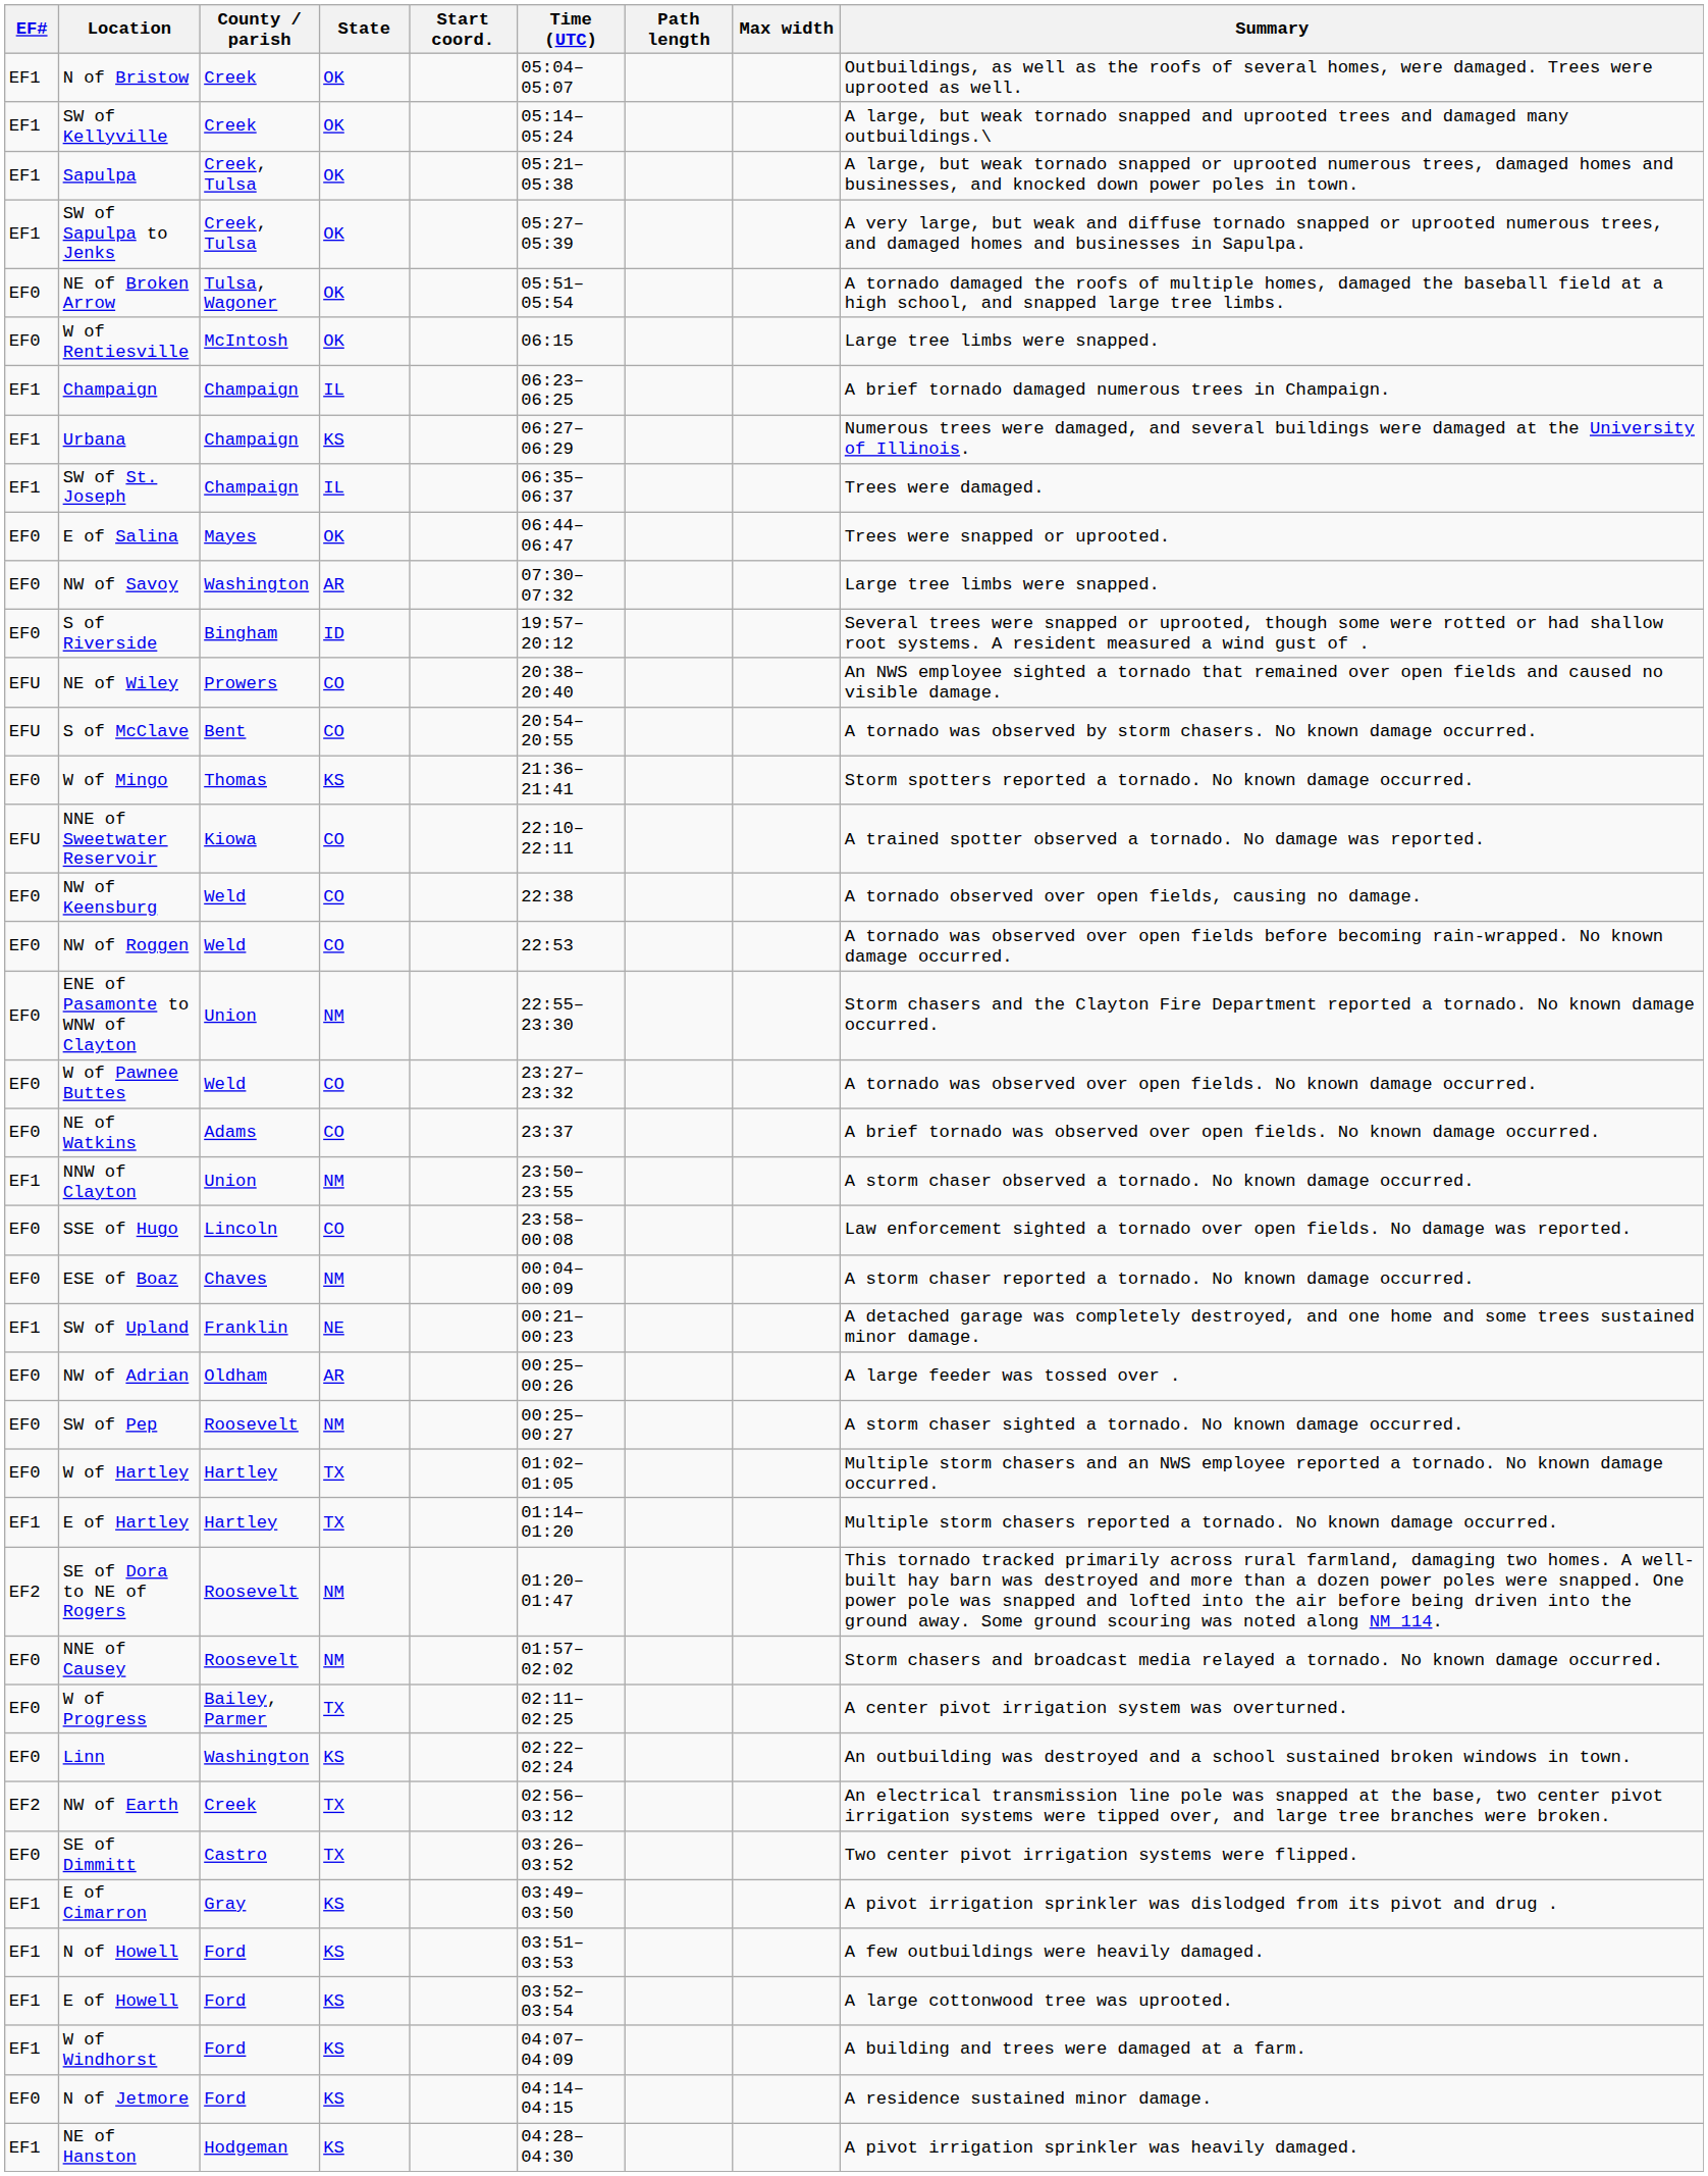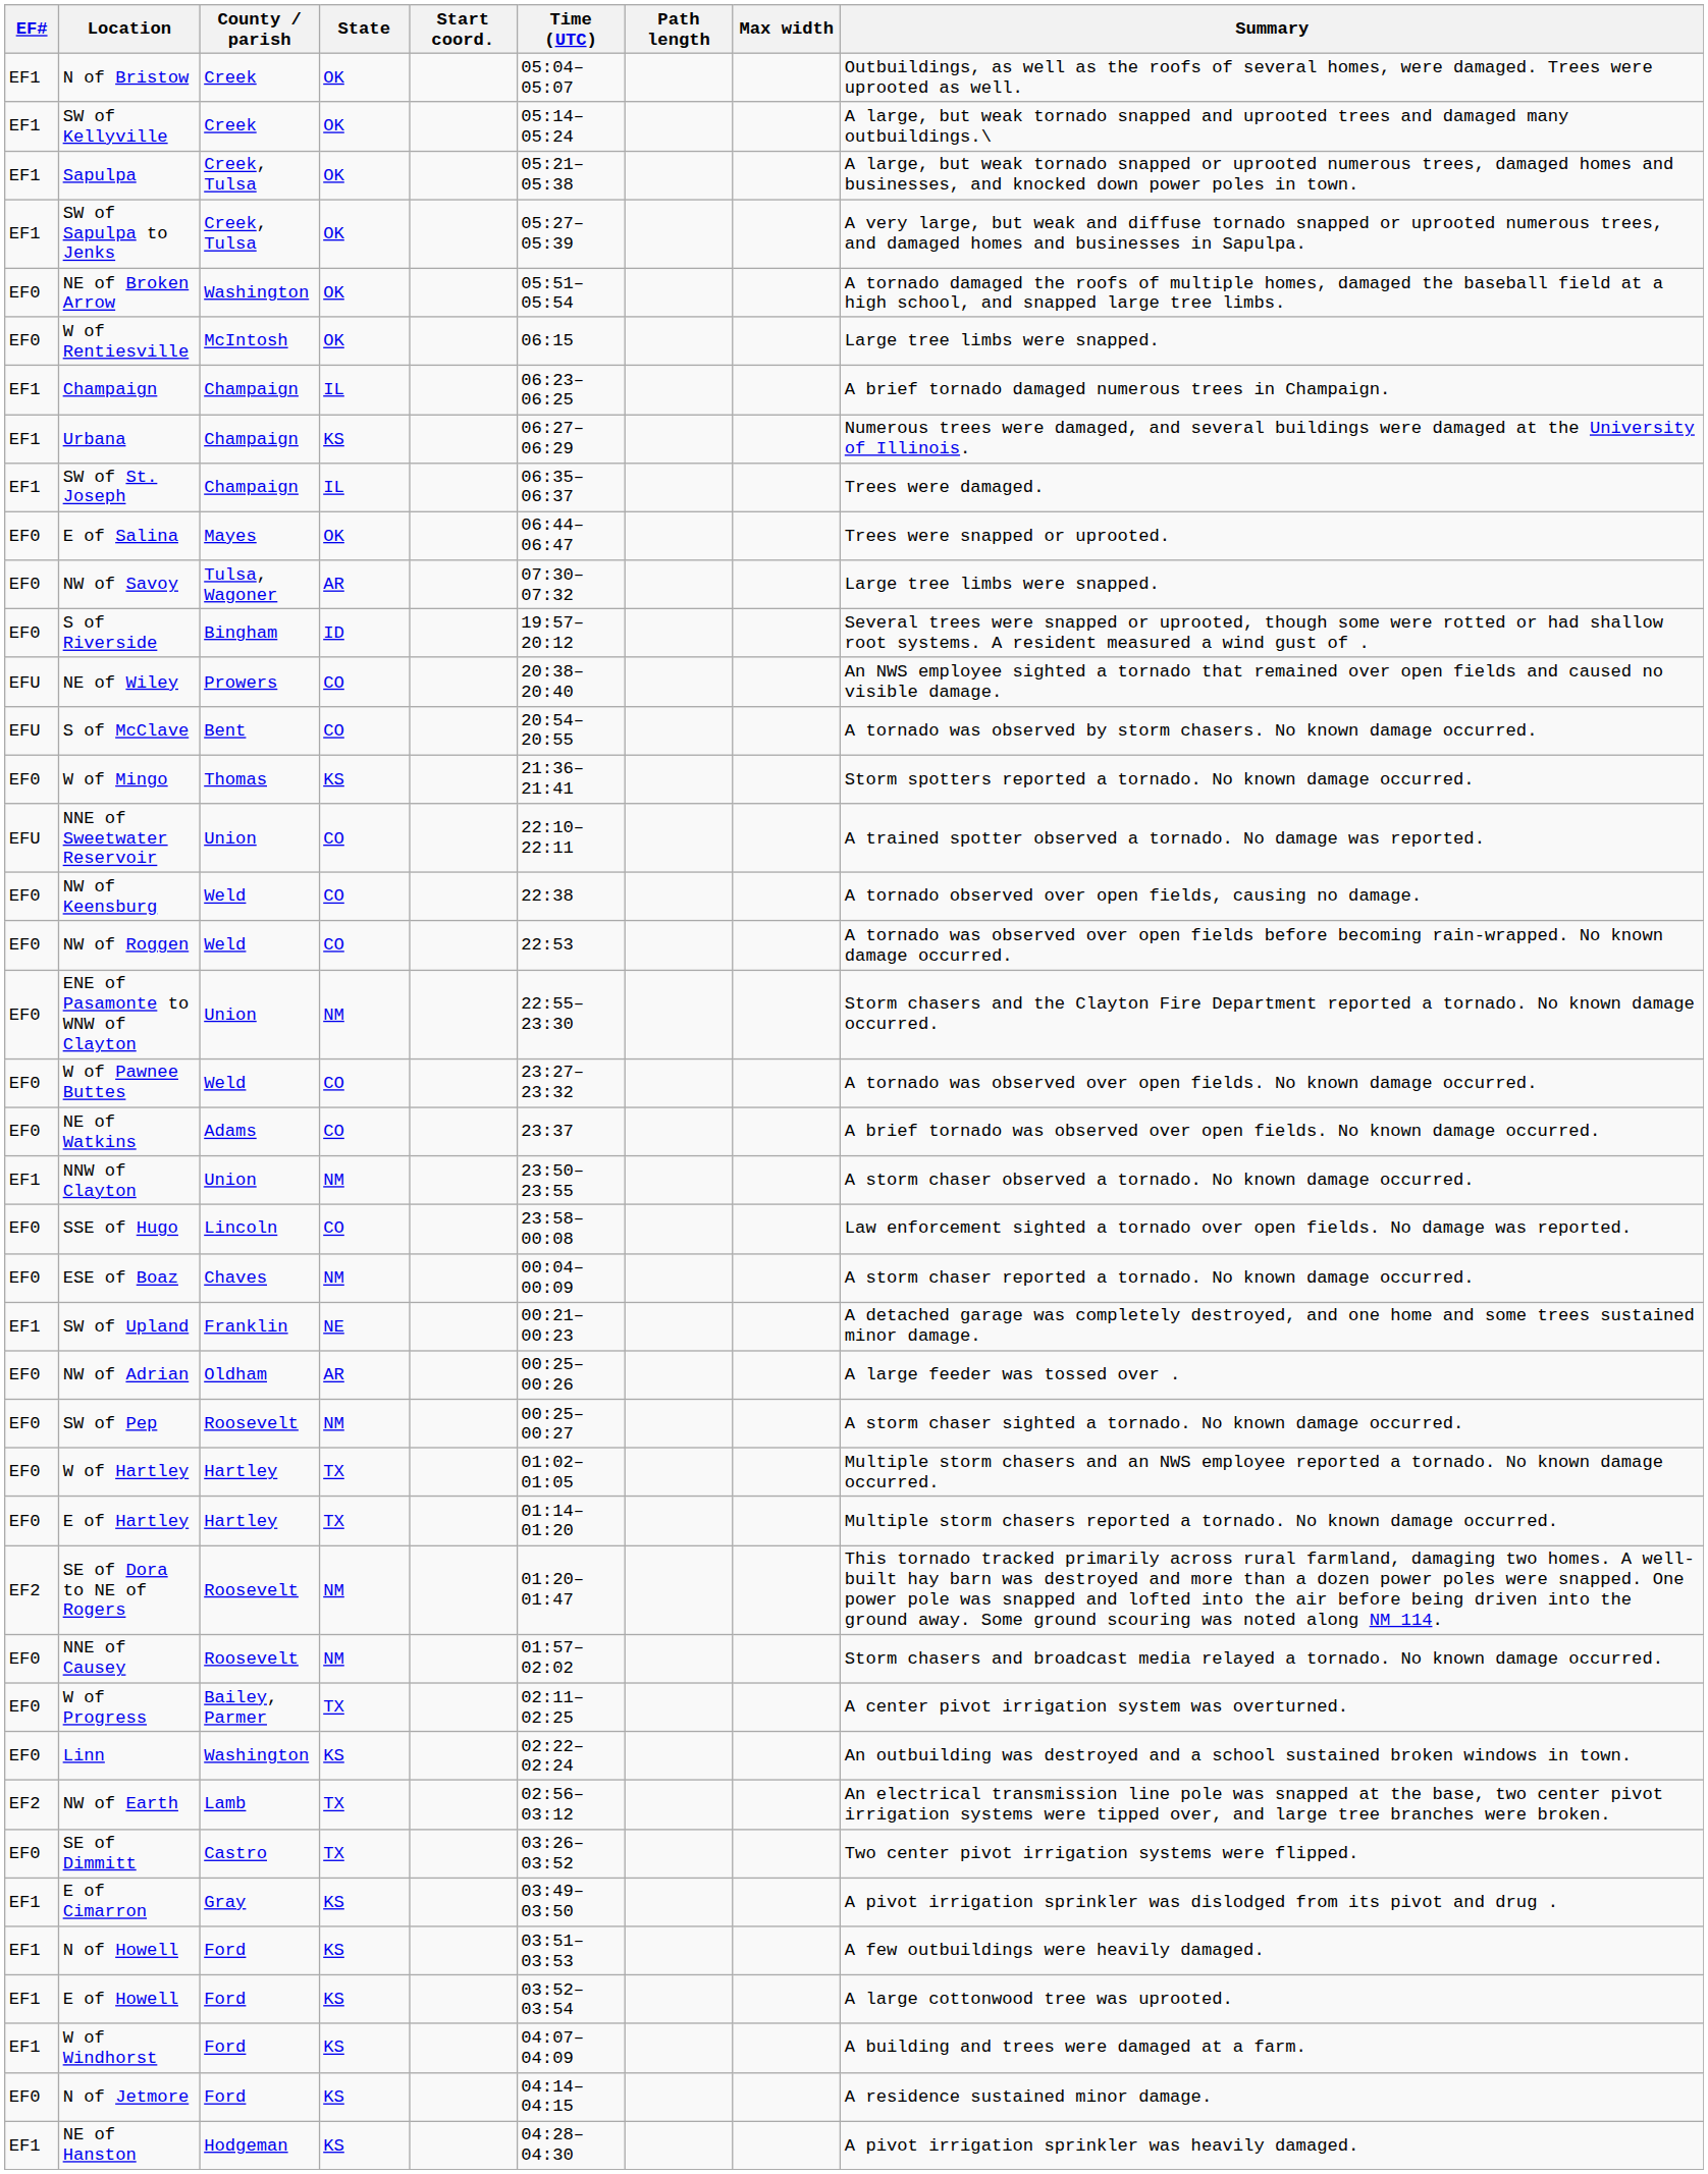NE of Broken Arrow | County / parish: Tulsa, Wagoner -> Washington
NW of Savoy | County / parish: Washington -> Tulsa, Wagoner
NNE of Sweetwater Reservoir | County / parish: Kiowa -> Union
E of Hartley | EF#: EF1 -> EF0
NW of Earth | County / parish: Creek -> Lamb
